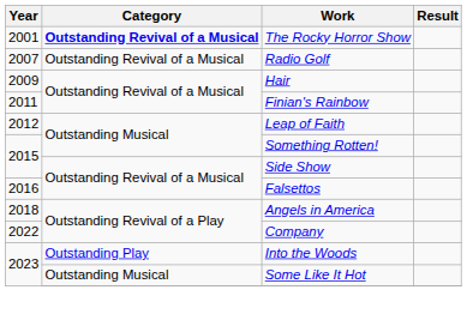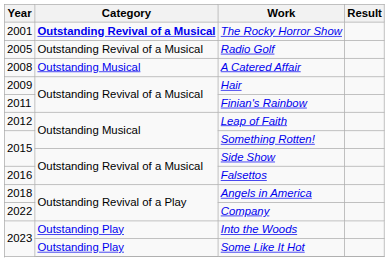Radio Golf | Year: 2007 -> 2005
+ row: 2008 | Outstanding Musical | A Catered Affair
Some Like It Hot | Category: Outstanding Musical -> Outstanding Play
